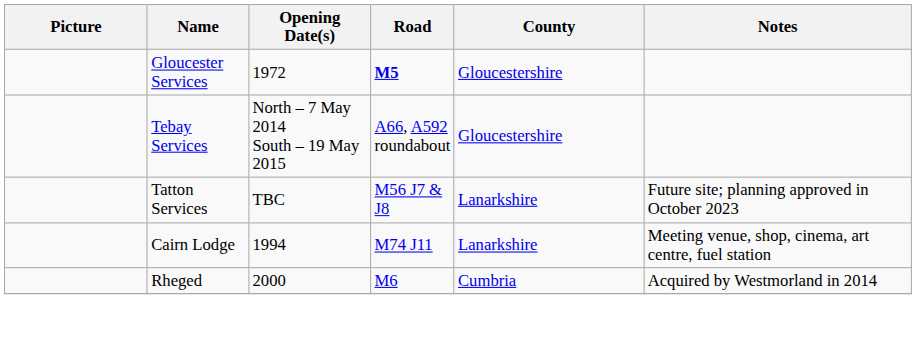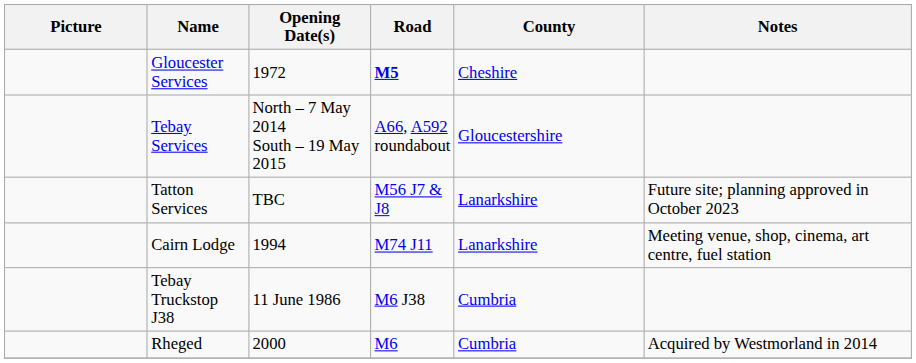Gloucester Services | County: Gloucestershire -> Cheshire
+ row: Tebay Truckstop J38 | 11 June 1986 | M6 J38 | Cumbria
